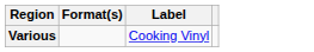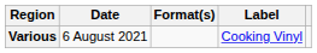+ column: Date | 6 August 2021
